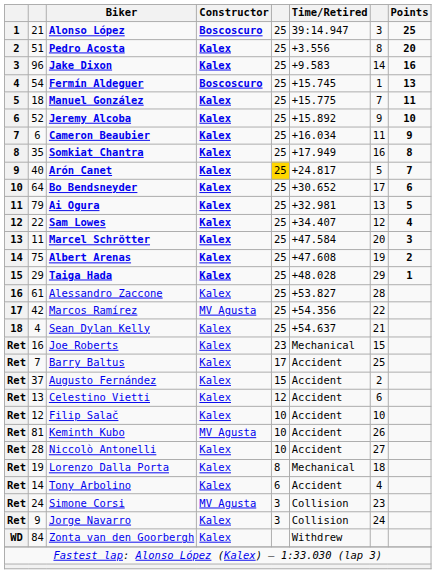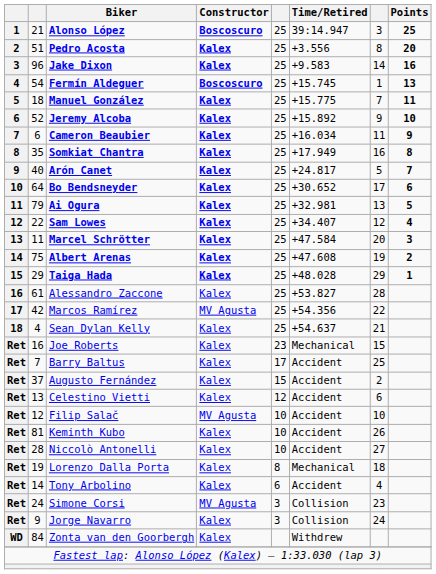Arón Canet | column 5: gold background -> no background
Filip Salač | Constructor: Kalex -> MV Agusta
Keminth Kubo | Constructor: MV Agusta -> Kalex
